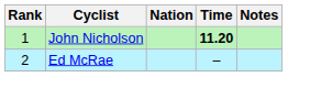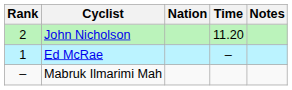John Nicholson | Rank: 1 -> 2
John Nicholson | Time: bold -> normal
Ed McRae | Rank: 2 -> 1
+ row: – | Mabruk Ilmarimi Mah
